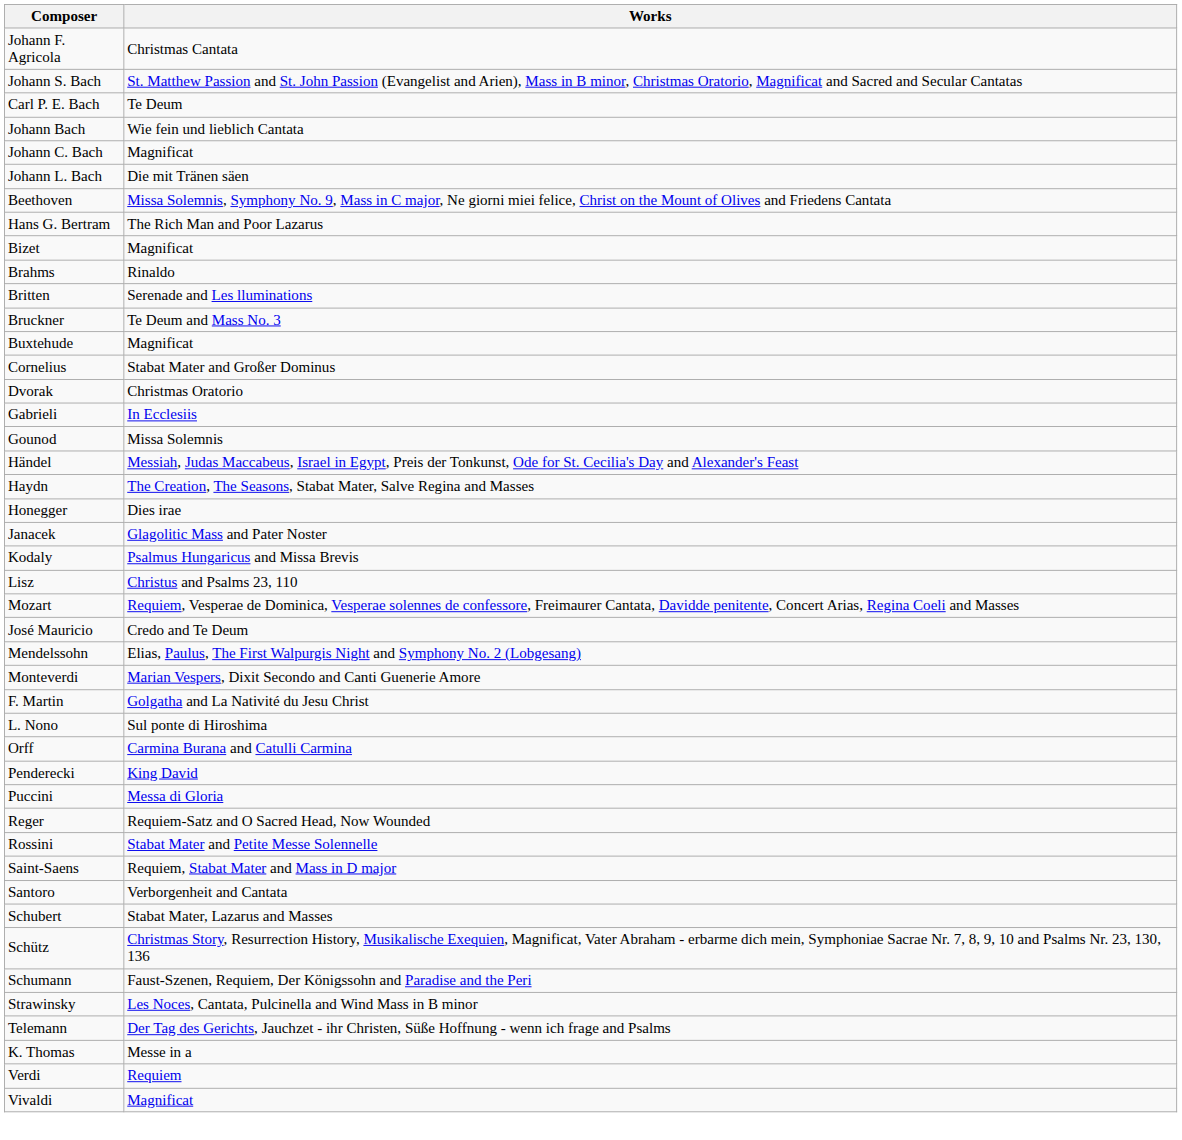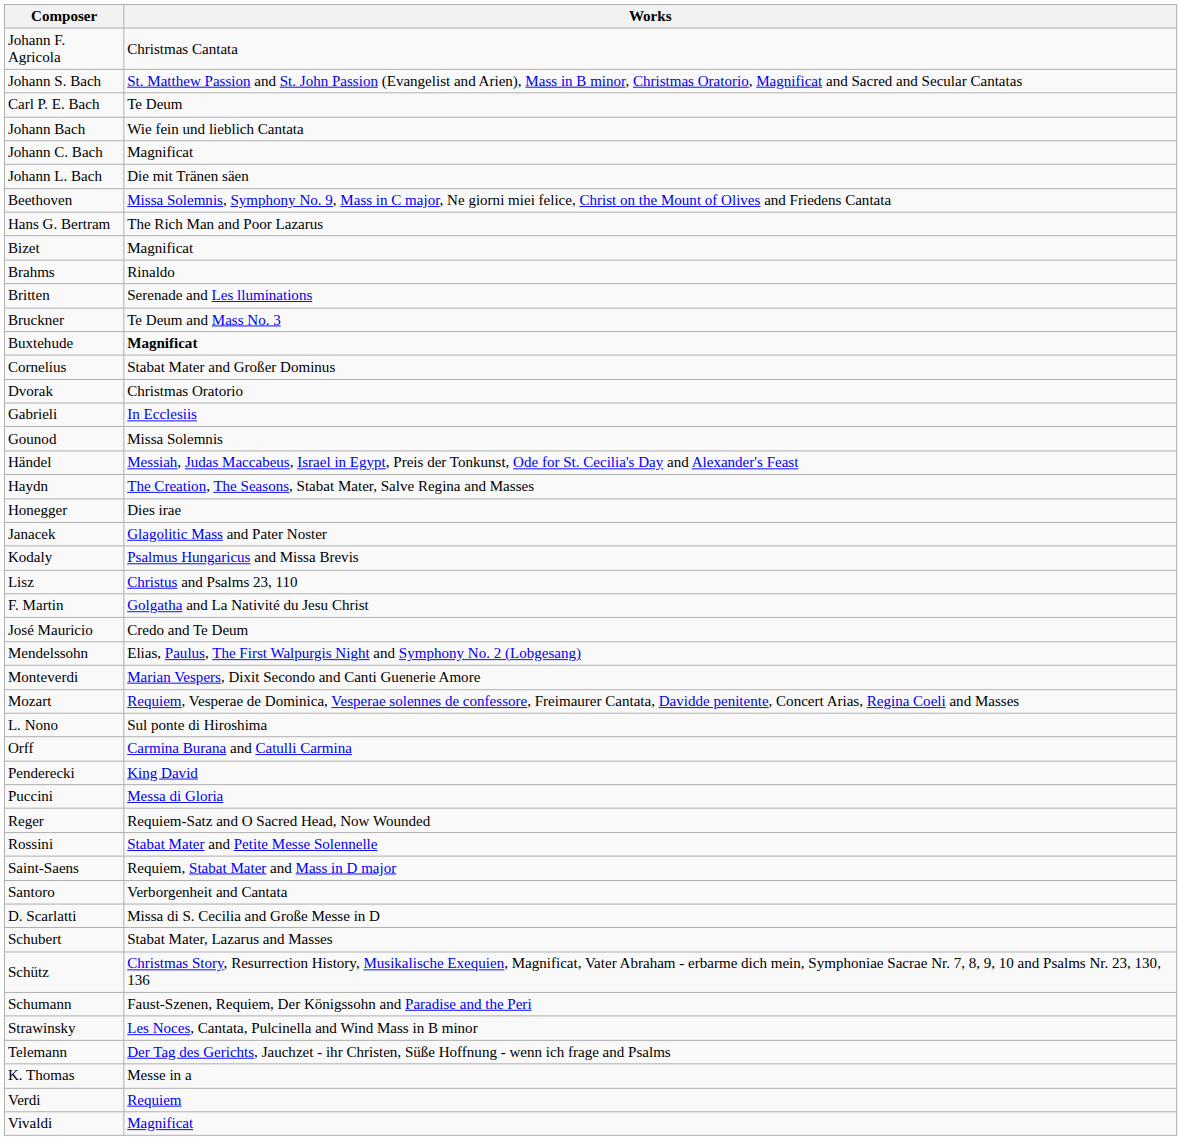Buxtehude | Works: normal -> bold
rows swapped: F. Martin <-> Mozart
+ row: D. Scarlatti | Missa di S. Cecilia and Große Messe in D
